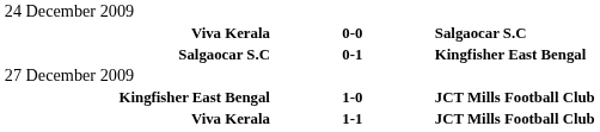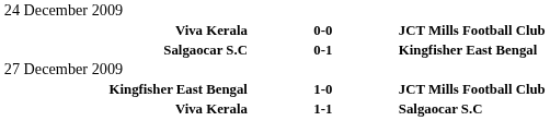Viva Kerala / 0-0 | column 3: Salgaocar S.C -> JCT Mills Football Club
Viva Kerala / 1-1 | column 3: JCT Mills Football Club -> Salgaocar S.C
